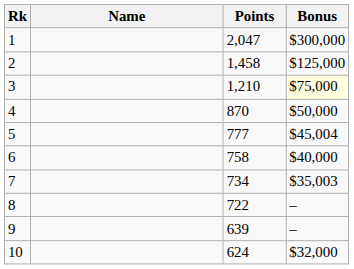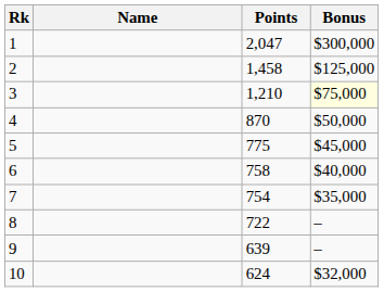5 | Points: 777 -> 775
5 | Bonus: $45,004 -> $45,000
7 | Points: 734 -> 754
7 | Bonus: $35,003 -> $35,000
